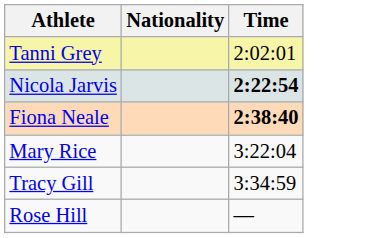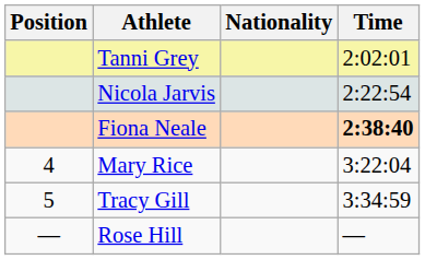+ column: Position | 4 | 5 | —
Nicola Jarvis | Time: bold -> normal
